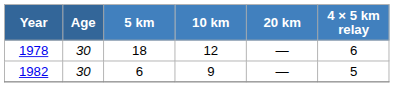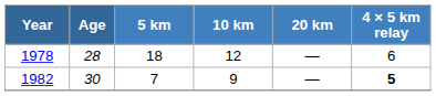1978 | Age: 30 -> 28
1982 | 5 km: 6 -> 7
1982 | 4 × 5 km relay: normal -> bold
